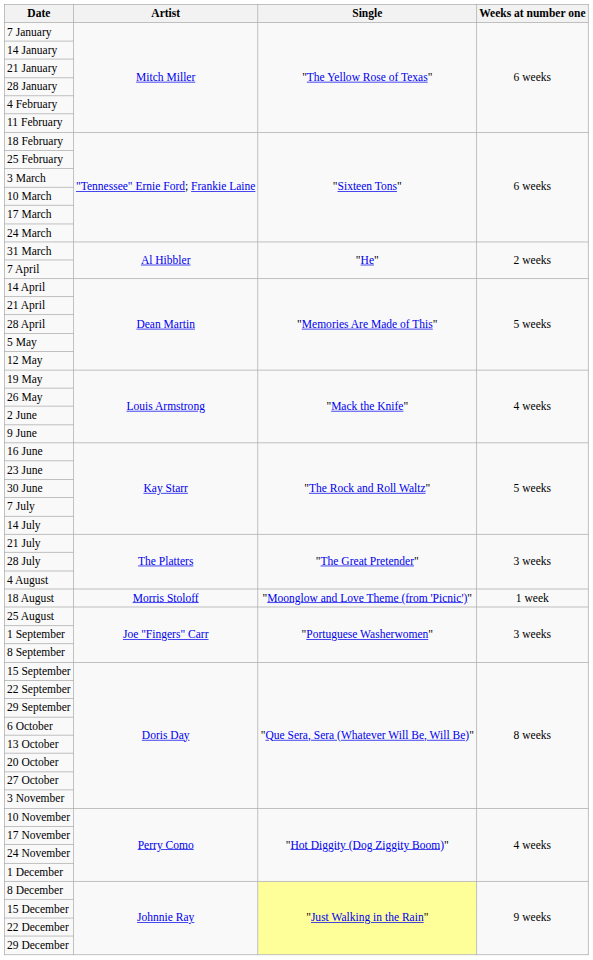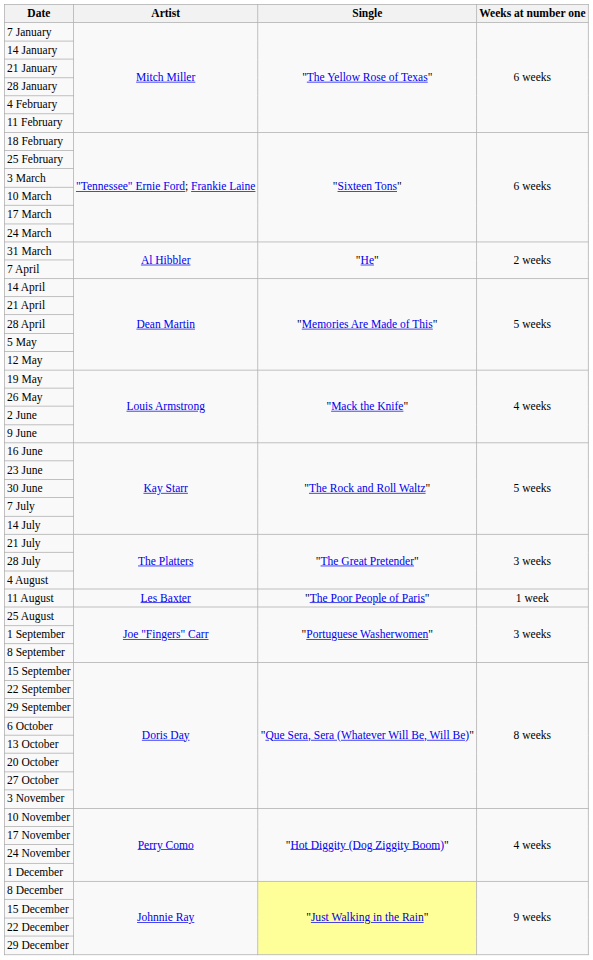+ row: 11 August | Les Baxter | "The Poor People of Paris" | 1 week
- row: 18 August | Morris Stoloff | "Moonglow and Love Theme (from 'Picnic')" | 1 week
